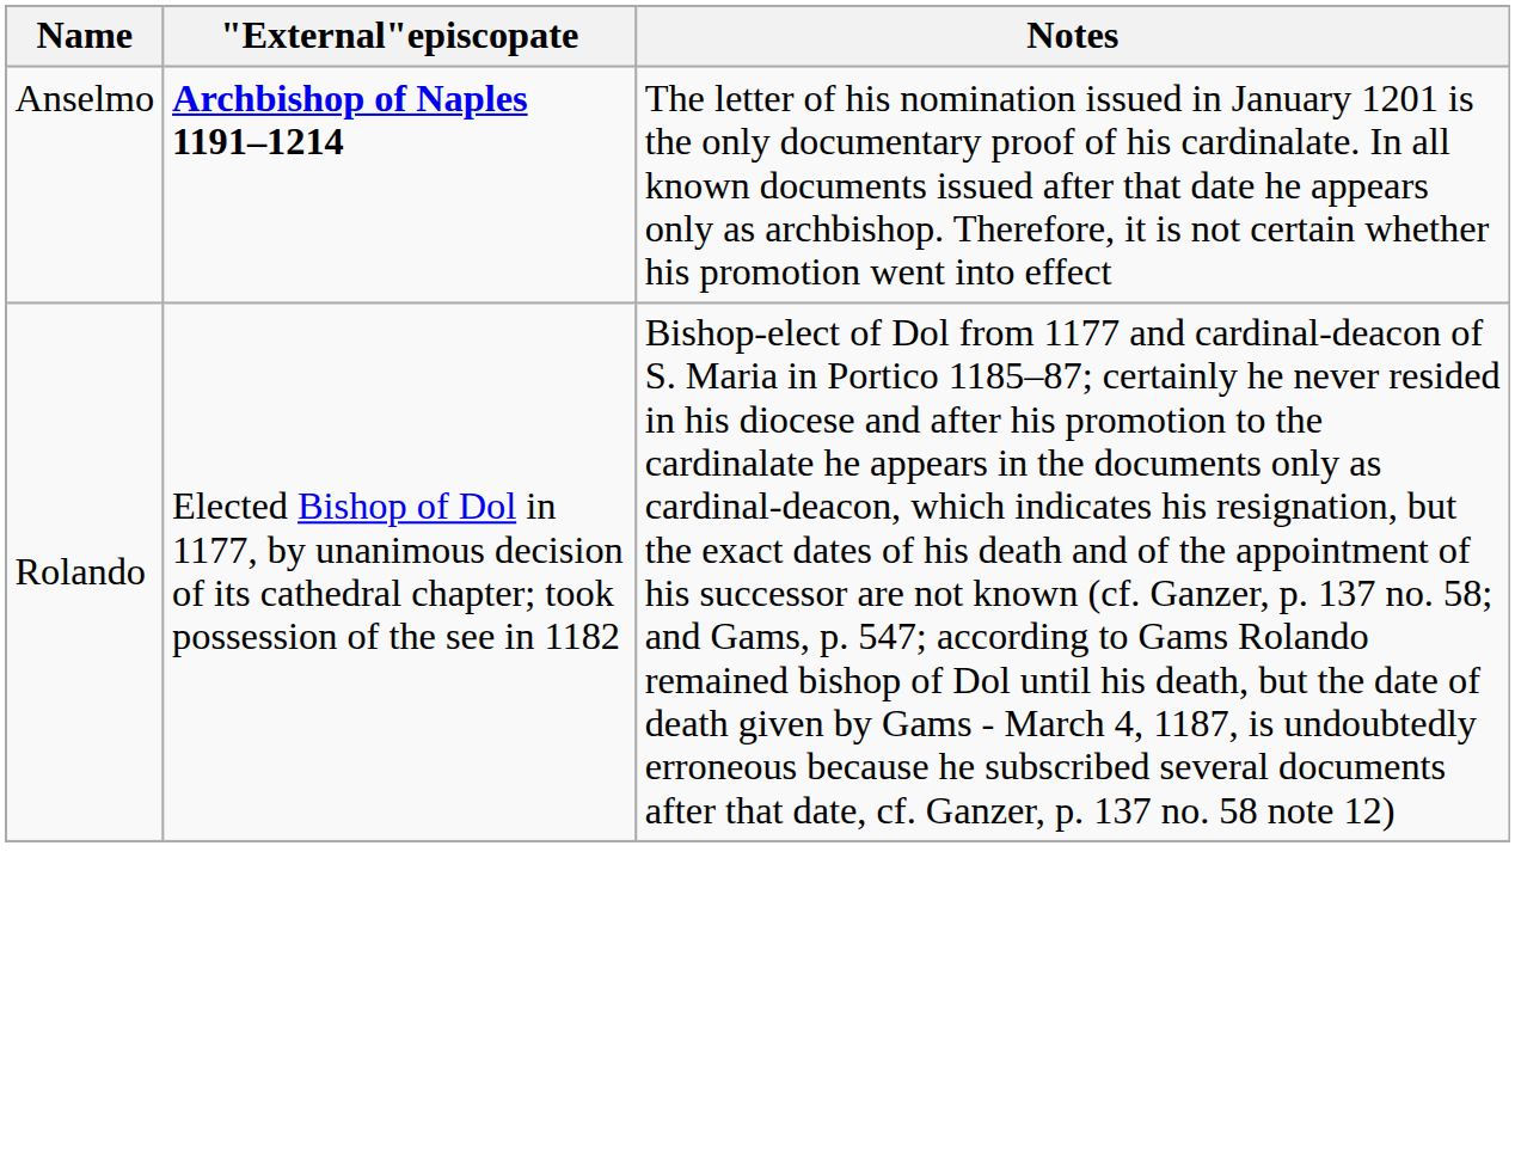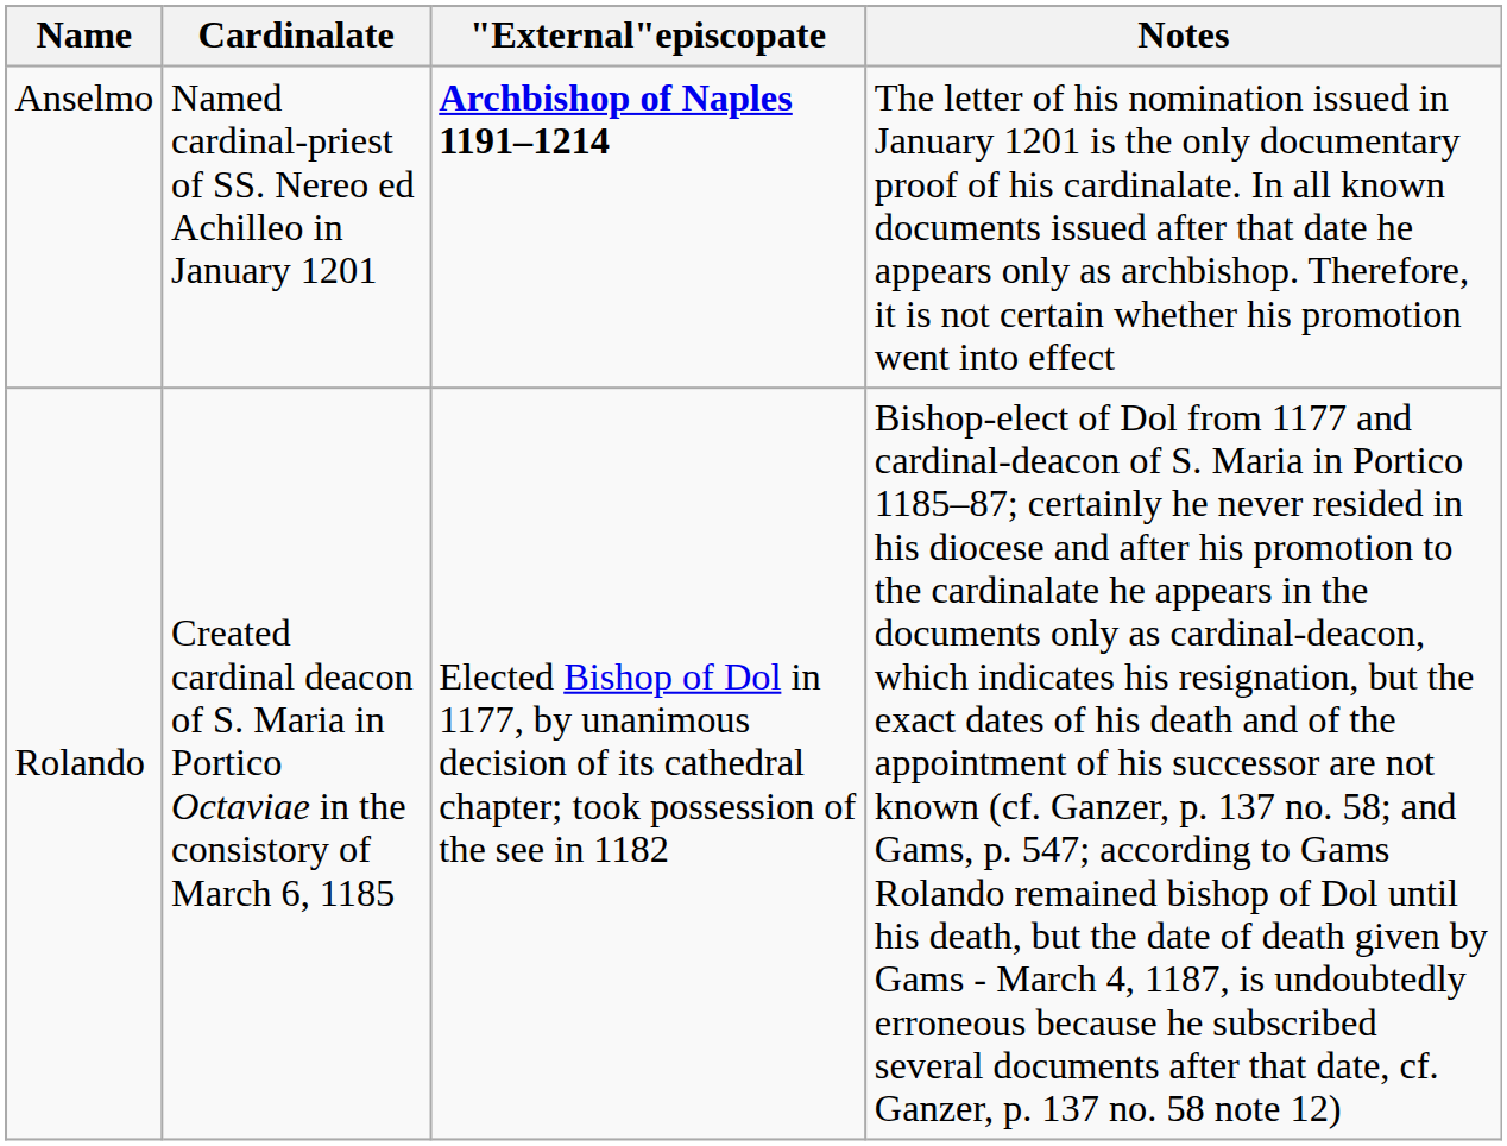+ column: Cardinalate | Named cardinal-priest of SS. Nereo ed Achilleo in January 1201 | Created cardinal deacon of S. Maria in Portico Octaviae in the consistory of March 6, 1185
